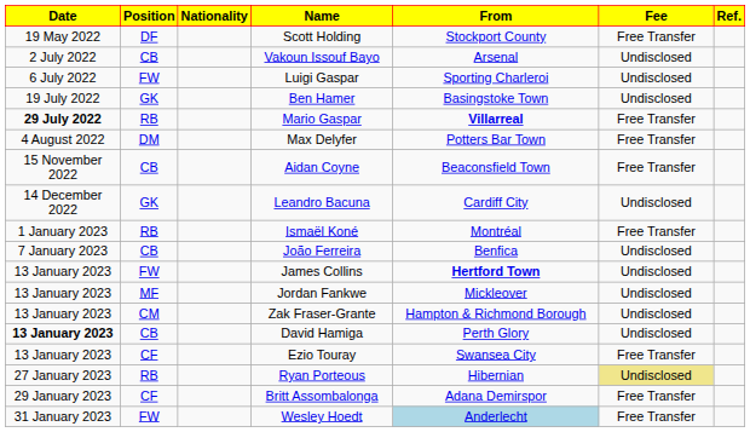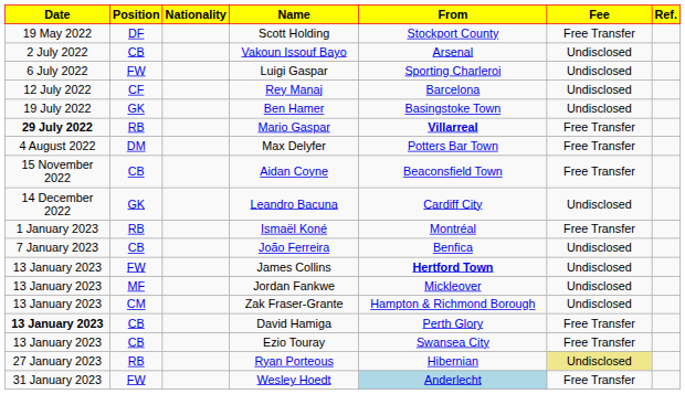+ row: 12 July 2022 | CF | Rey Manaj | Barcelona | Undisclosed
David Hamiga | Fee: Undisclosed -> Free Transfer
Ezio Touray | Position: CF -> CB
- row: 29 January 2023 | CF | Britt Assombalonga | Adana Demirspor | Free Transfer
